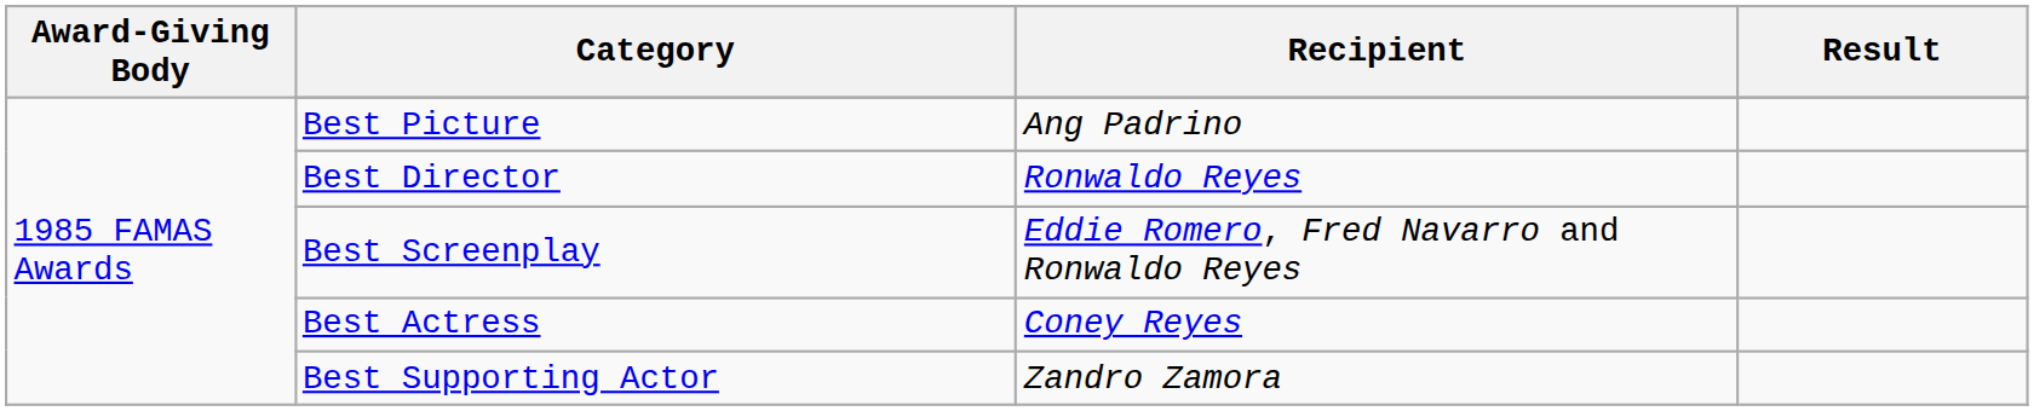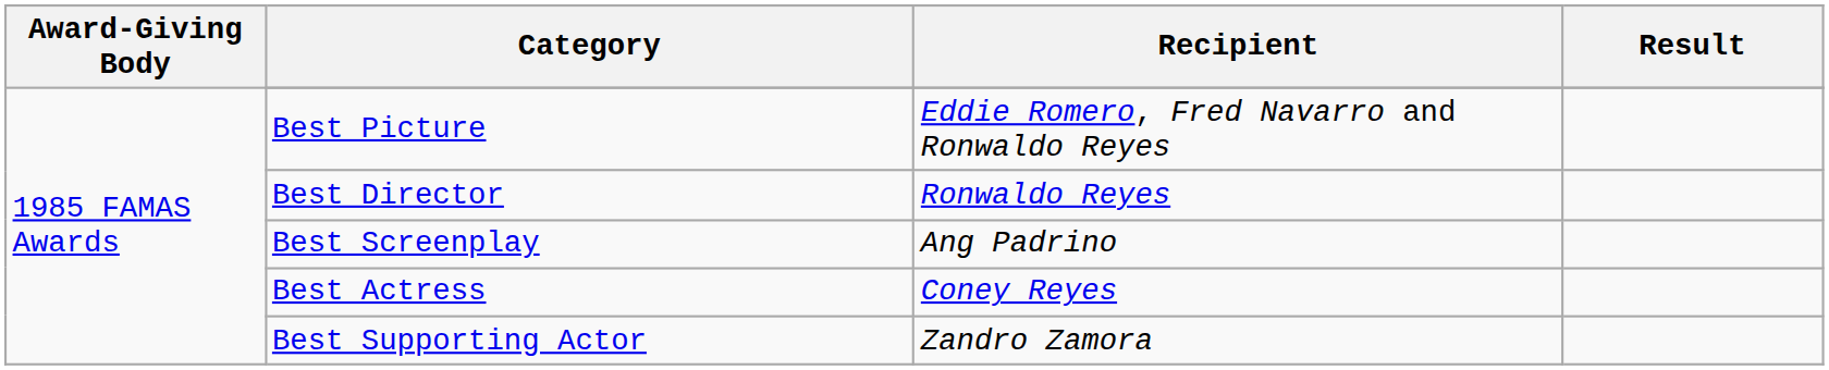Best Picture | Recipient: Ang Padrino -> Eddie Romero, Fred Navarro and Ronwaldo Reyes
Best Screenplay | Recipient: Eddie Romero, Fred Navarro and Ronwaldo Reyes -> Ang Padrino
